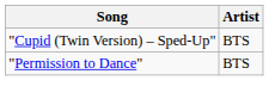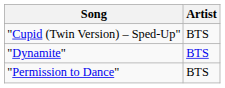+ row: "Dynamite" | BTS
